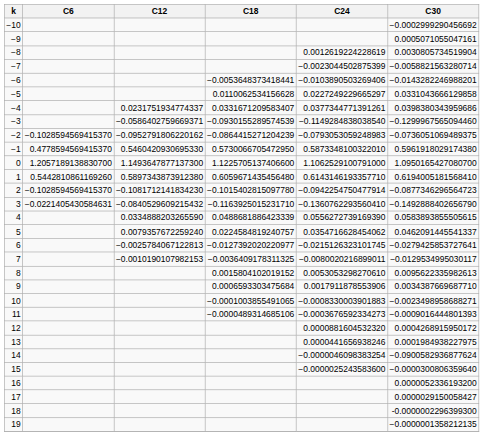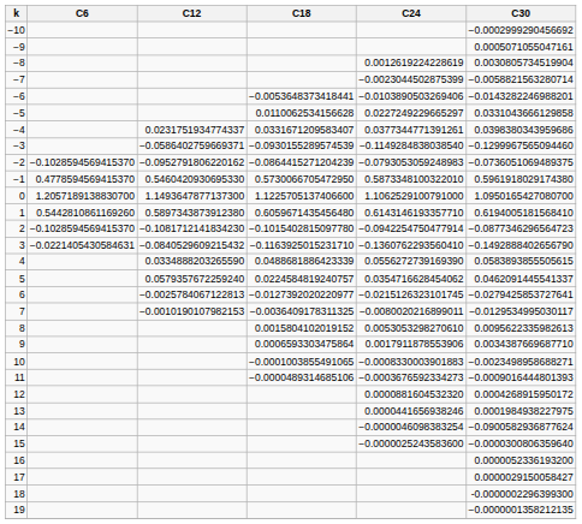5 | C12: 0.0079357672259240 -> 0.0579357672259240
9 | C18: 0.0006593303475684 -> 0.0006593303475864
